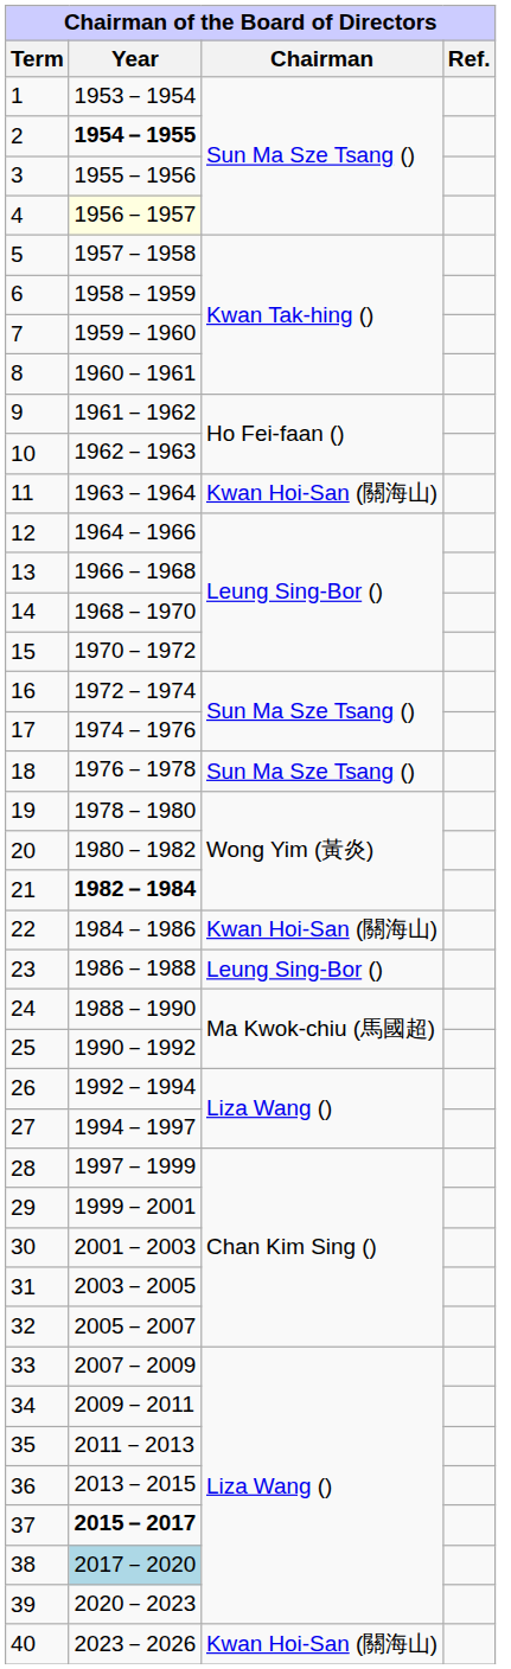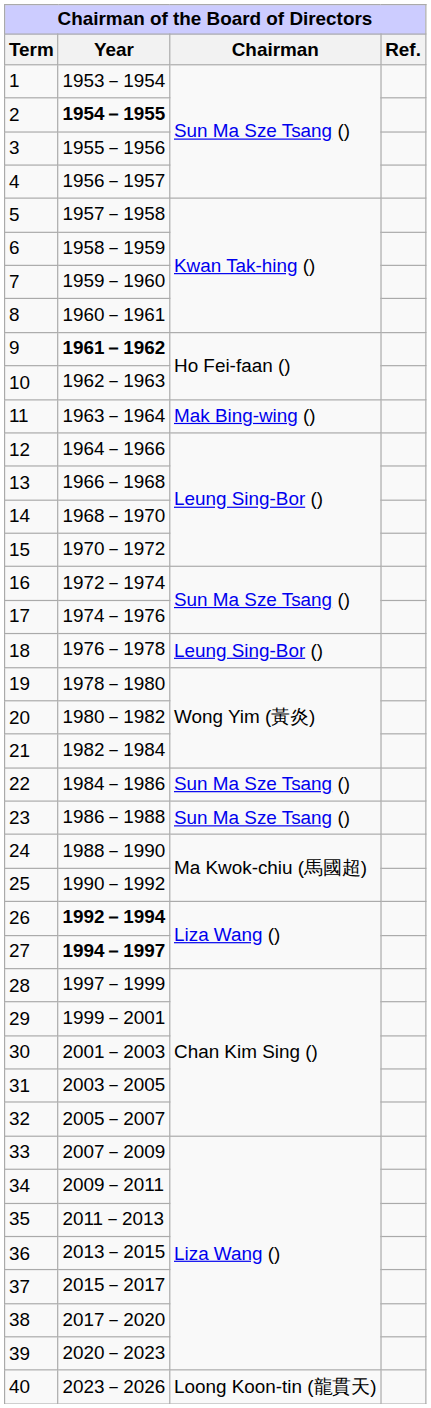4 | Year: lightyellow background -> no background
9 | Year: normal -> bold
11 | Chairman: Kwan Hoi-San (關海山) -> Mak Bing-wing ()
18 | Chairman: Sun Ma Sze Tsang () -> Leung Sing-Bor ()
21 | Year: bold -> normal
22 | Chairman: Kwan Hoi-San (關海山) -> Sun Ma Sze Tsang ()
23 | Chairman: Leung Sing-Bor () -> Sun Ma Sze Tsang ()
26 | Year: normal -> bold
27 | Year: normal -> bold
37 | Year: bold -> normal
38 | Year: lightblue background -> no background
40 | Chairman: Kwan Hoi-San (關海山) -> Loong Koon-tin (龍貫天)
